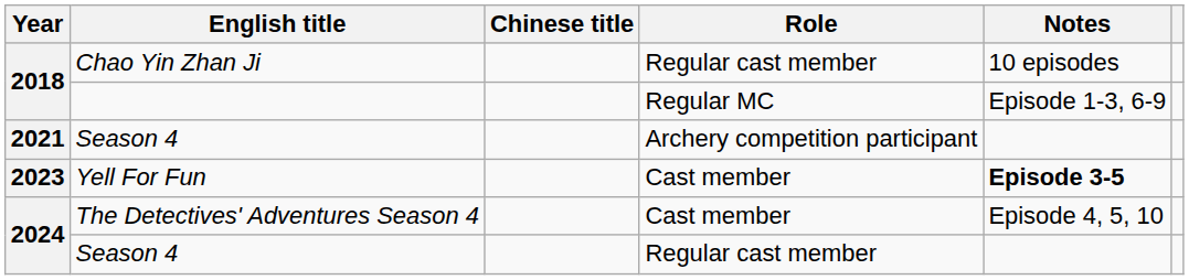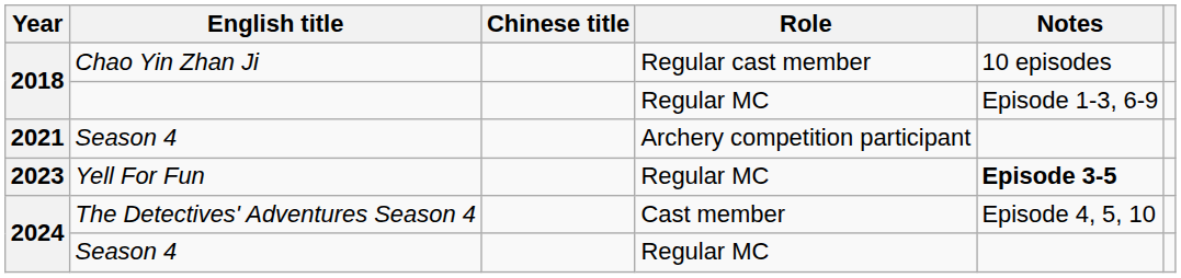Yell For Fun | Role: Cast member -> Regular MC
2024 / Season 4 | Role: Regular cast member -> Regular MC
